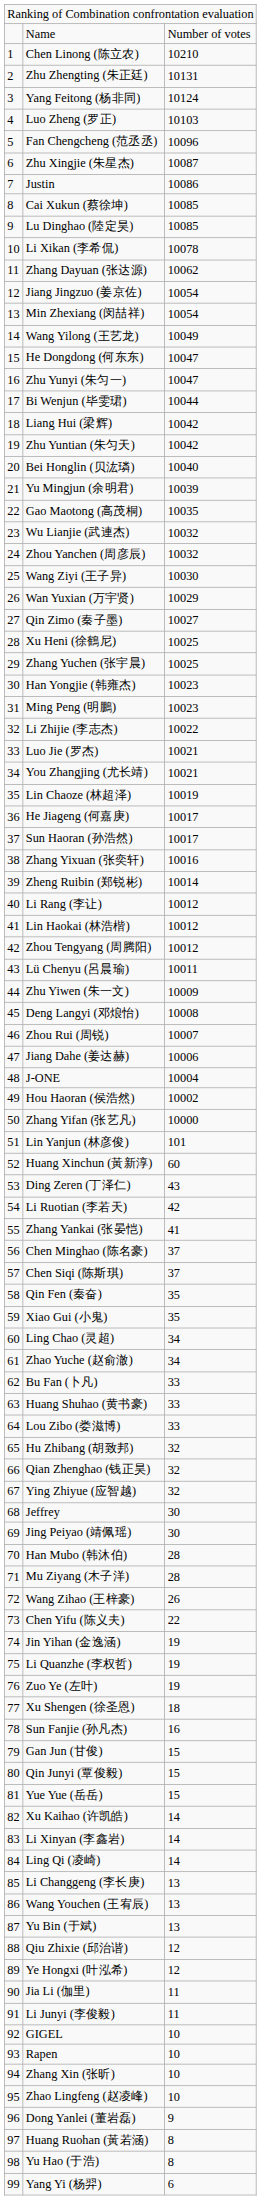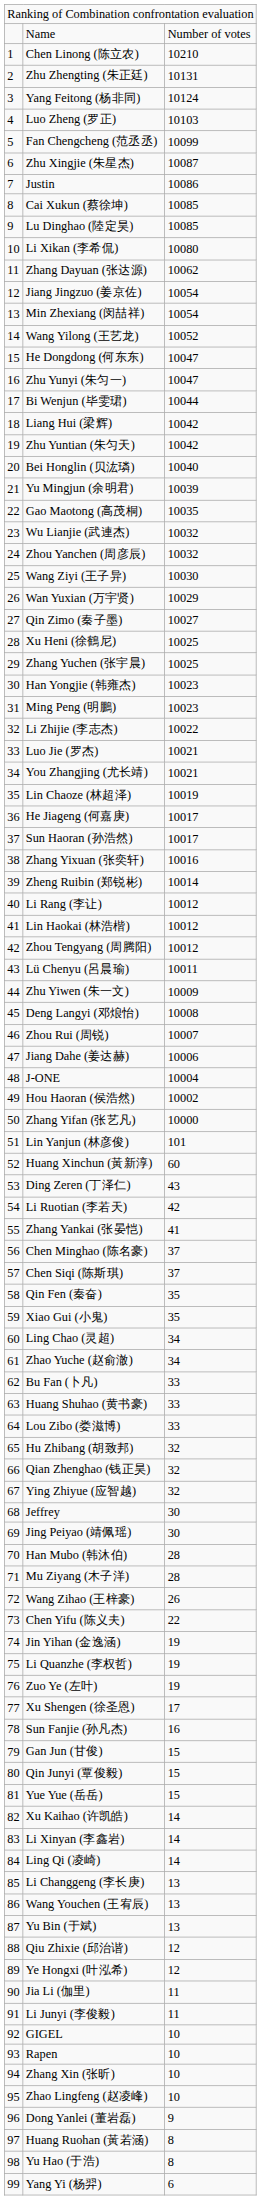Fan Chengcheng (范丞丞) | column 3: 10096 -> 10099
Li Xikan (李希侃) | column 3: 10078 -> 10080
Wang Yilong (王艺龙) | column 3: 10049 -> 10052
Xu Shengen (徐圣恩) | column 3: 18 -> 17
